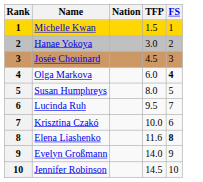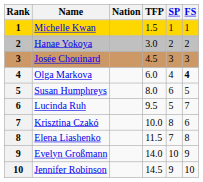+ column: SP | 1 | 2 | 3 | 4 | 6 | 5 | 8 | 7 | 10 | 9
Elena Liashenko | TFP: 11.6 -> 11.5
Elena Liashenko | FS: bold -> normal
